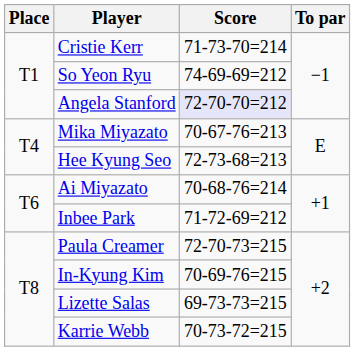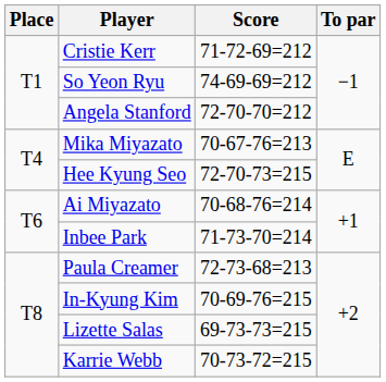Cristie Kerr | Score: 71-73-70=214 -> 71-72-69=212
Angela Stanford | Score: lavender background -> no background
Hee Kyung Seo | Score: 72-73-68=213 -> 72-70-73=215
Inbee Park | Score: 71-72-69=212 -> 71-73-70=214
Paula Creamer | Score: 72-70-73=215 -> 72-73-68=213
